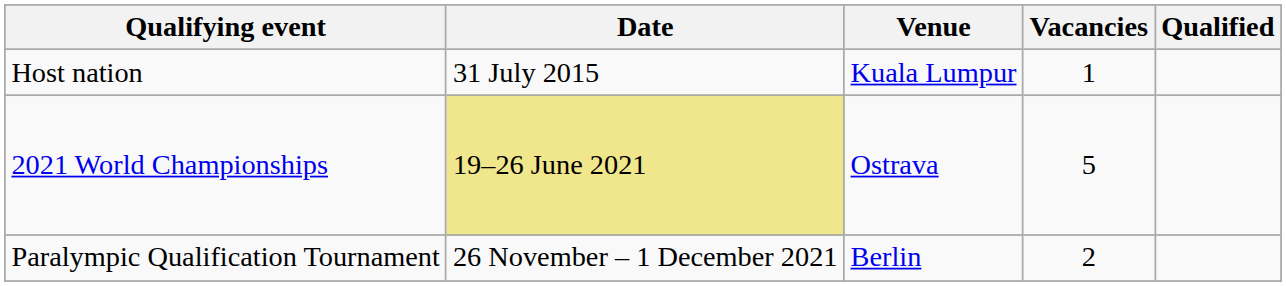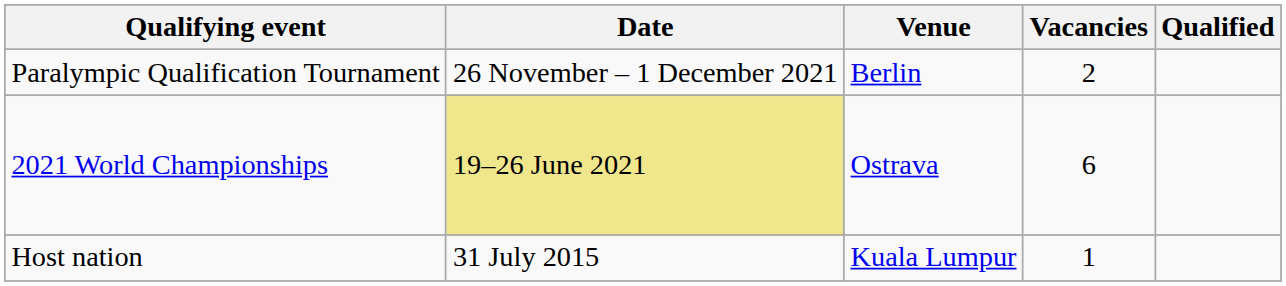rows swapped: Host nation <-> Paralympic Qualification Tournament
2021 World Championships | Vacancies: 5 -> 6
